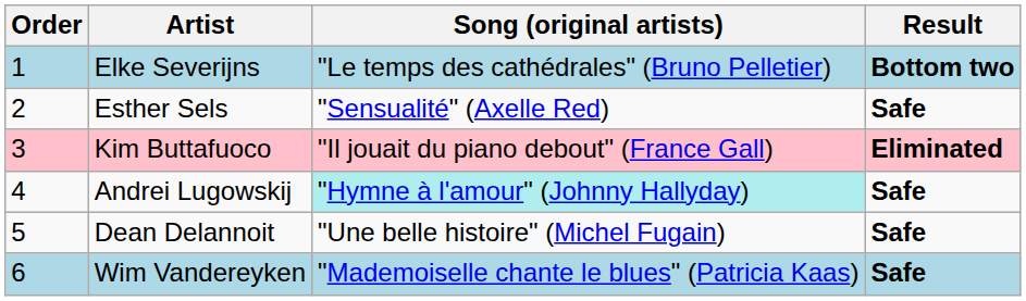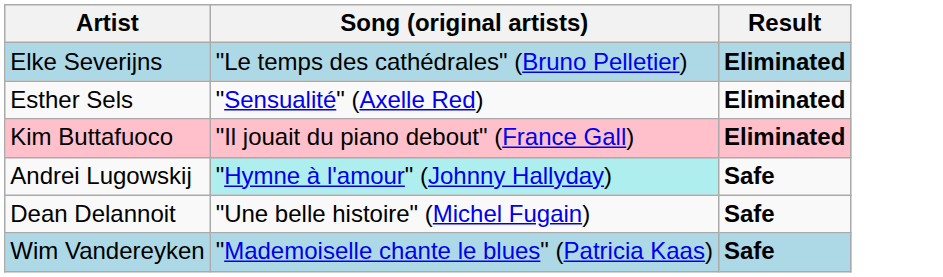- column: Order | 1 | 2 | 3 | 4 | 5 | 6
Elke Severijns | Result: Bottom two -> Eliminated
Esther Sels | Result: Safe -> Eliminated
